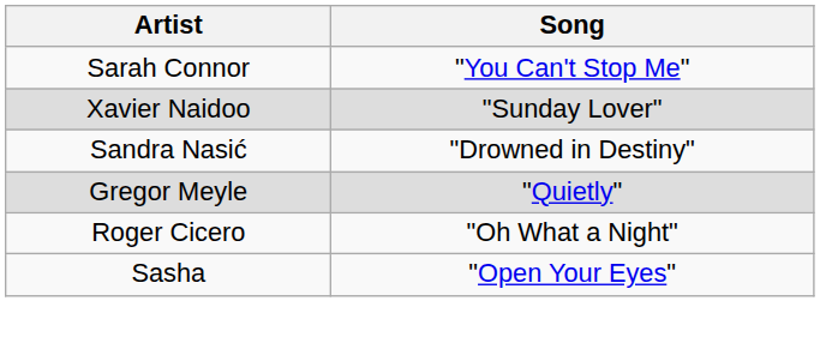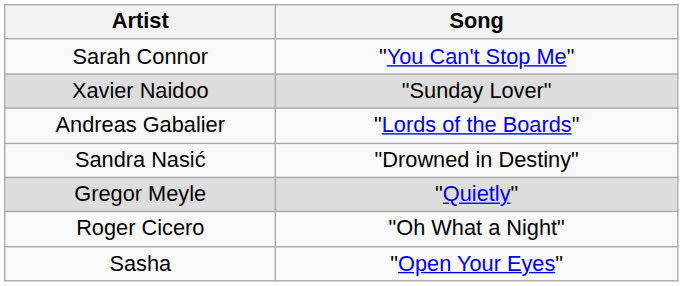+ row: Andreas Gabalier | "Lords of the Boards"
